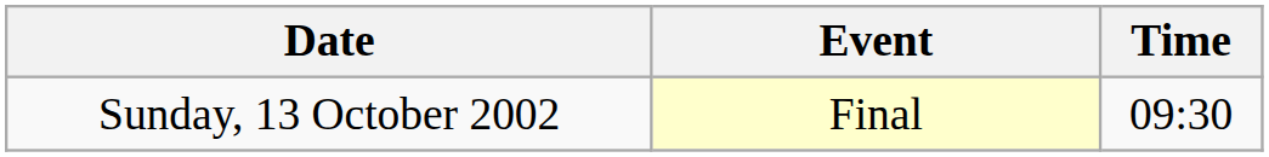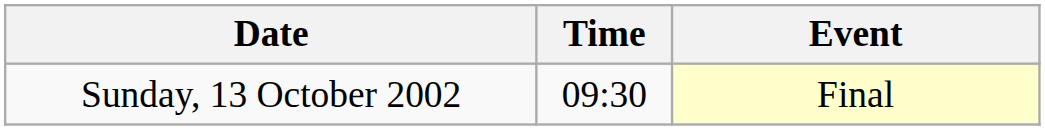columns swapped: Time <-> Event
